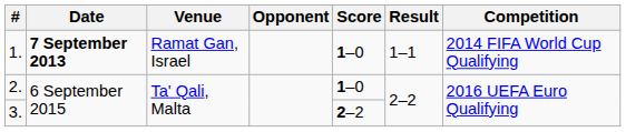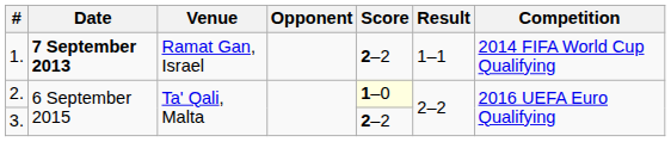1. | Score: 1–0 -> 2–2
2. | Score: no background -> lightyellow background
